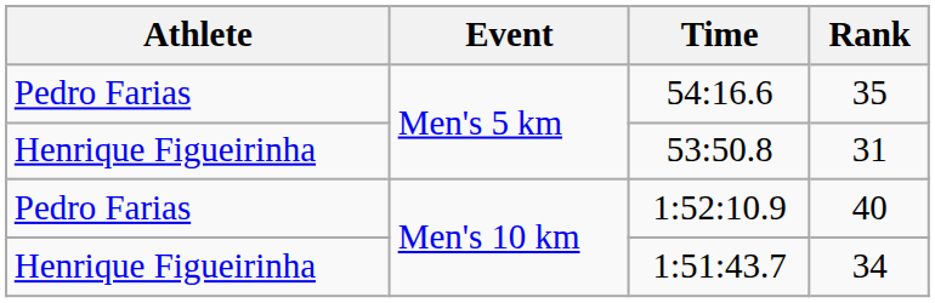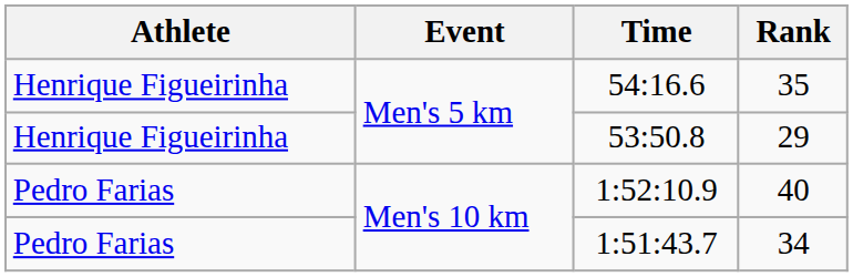54:16.6 | Athlete: Pedro Farias -> Henrique Figueirinha
53:50.8 | Rank: 31 -> 29
1:51:43.7 | Athlete: Henrique Figueirinha -> Pedro Farias
